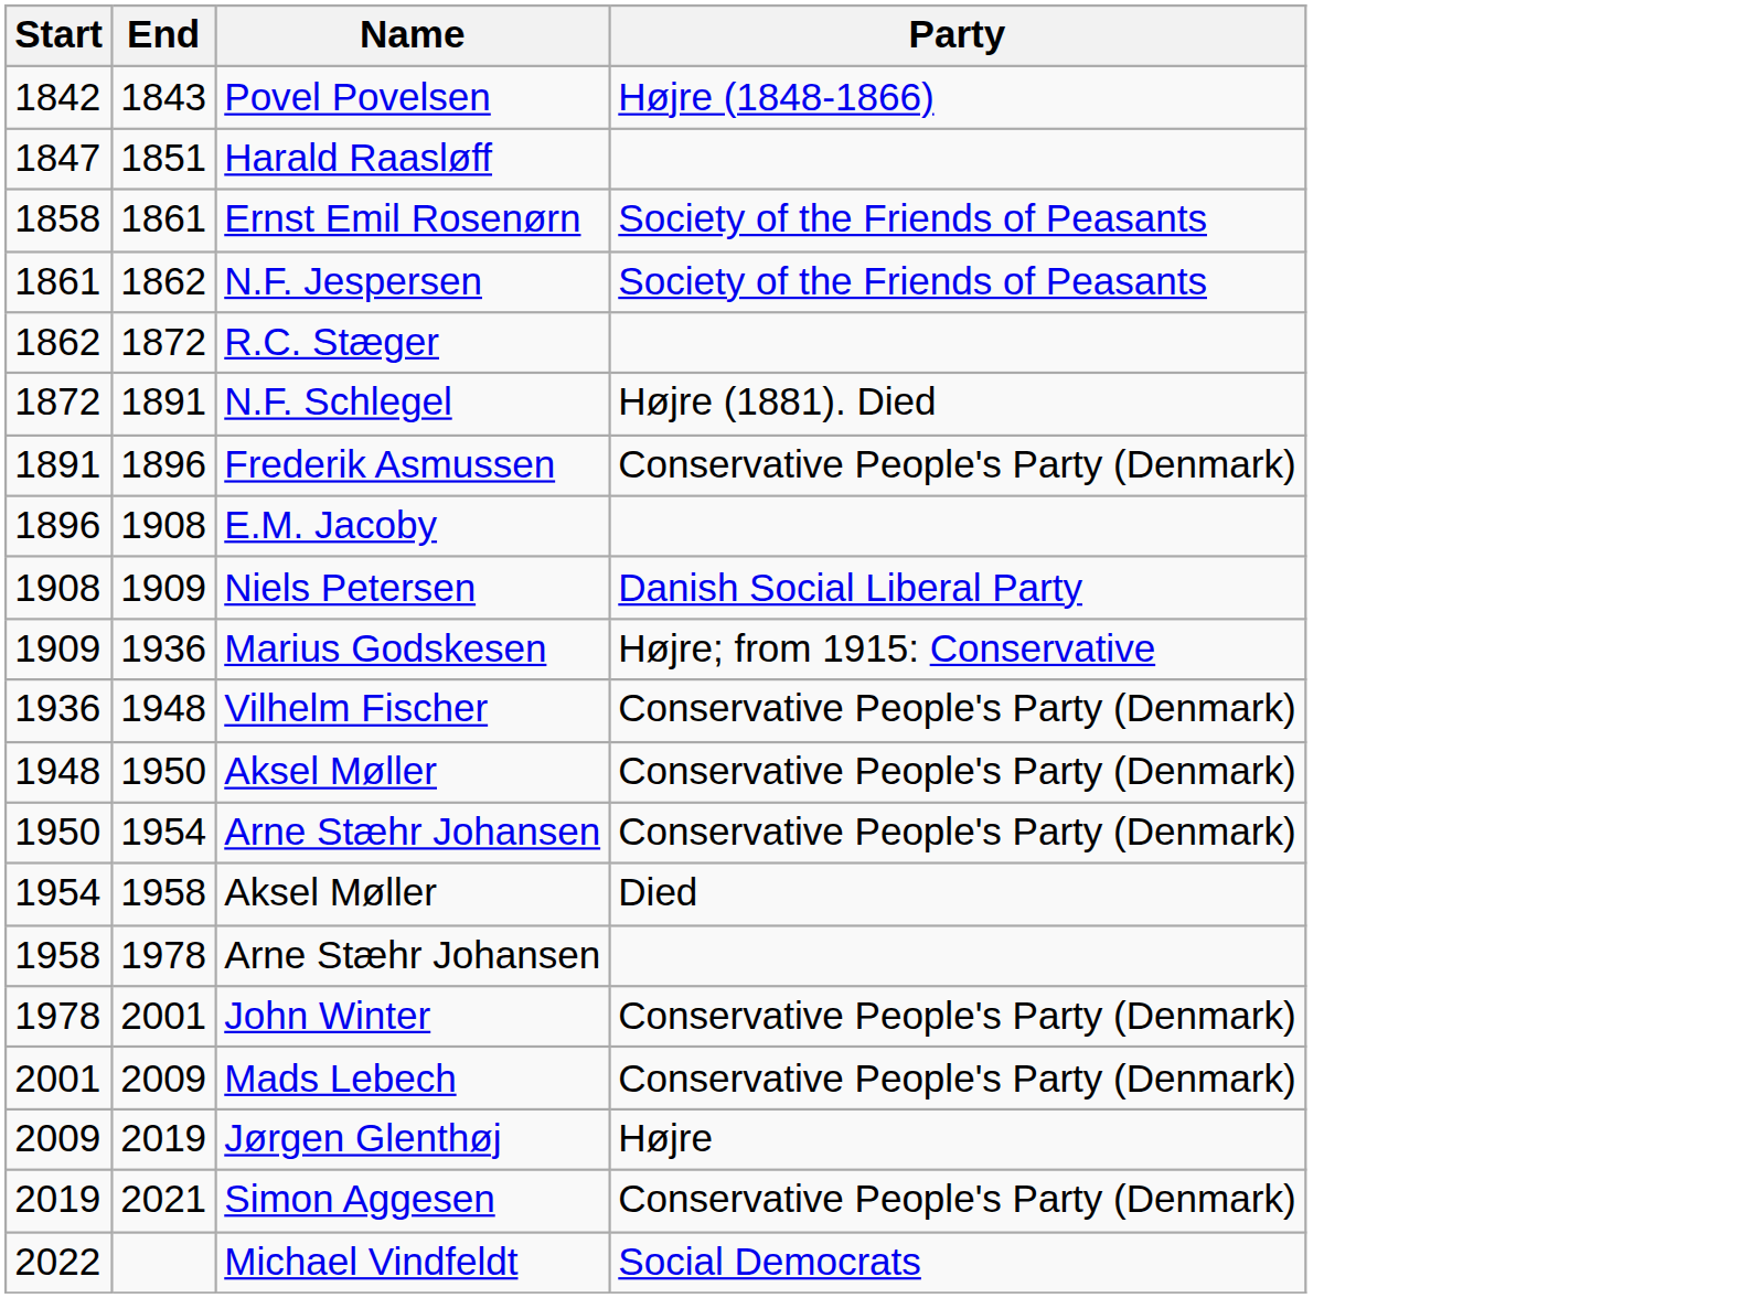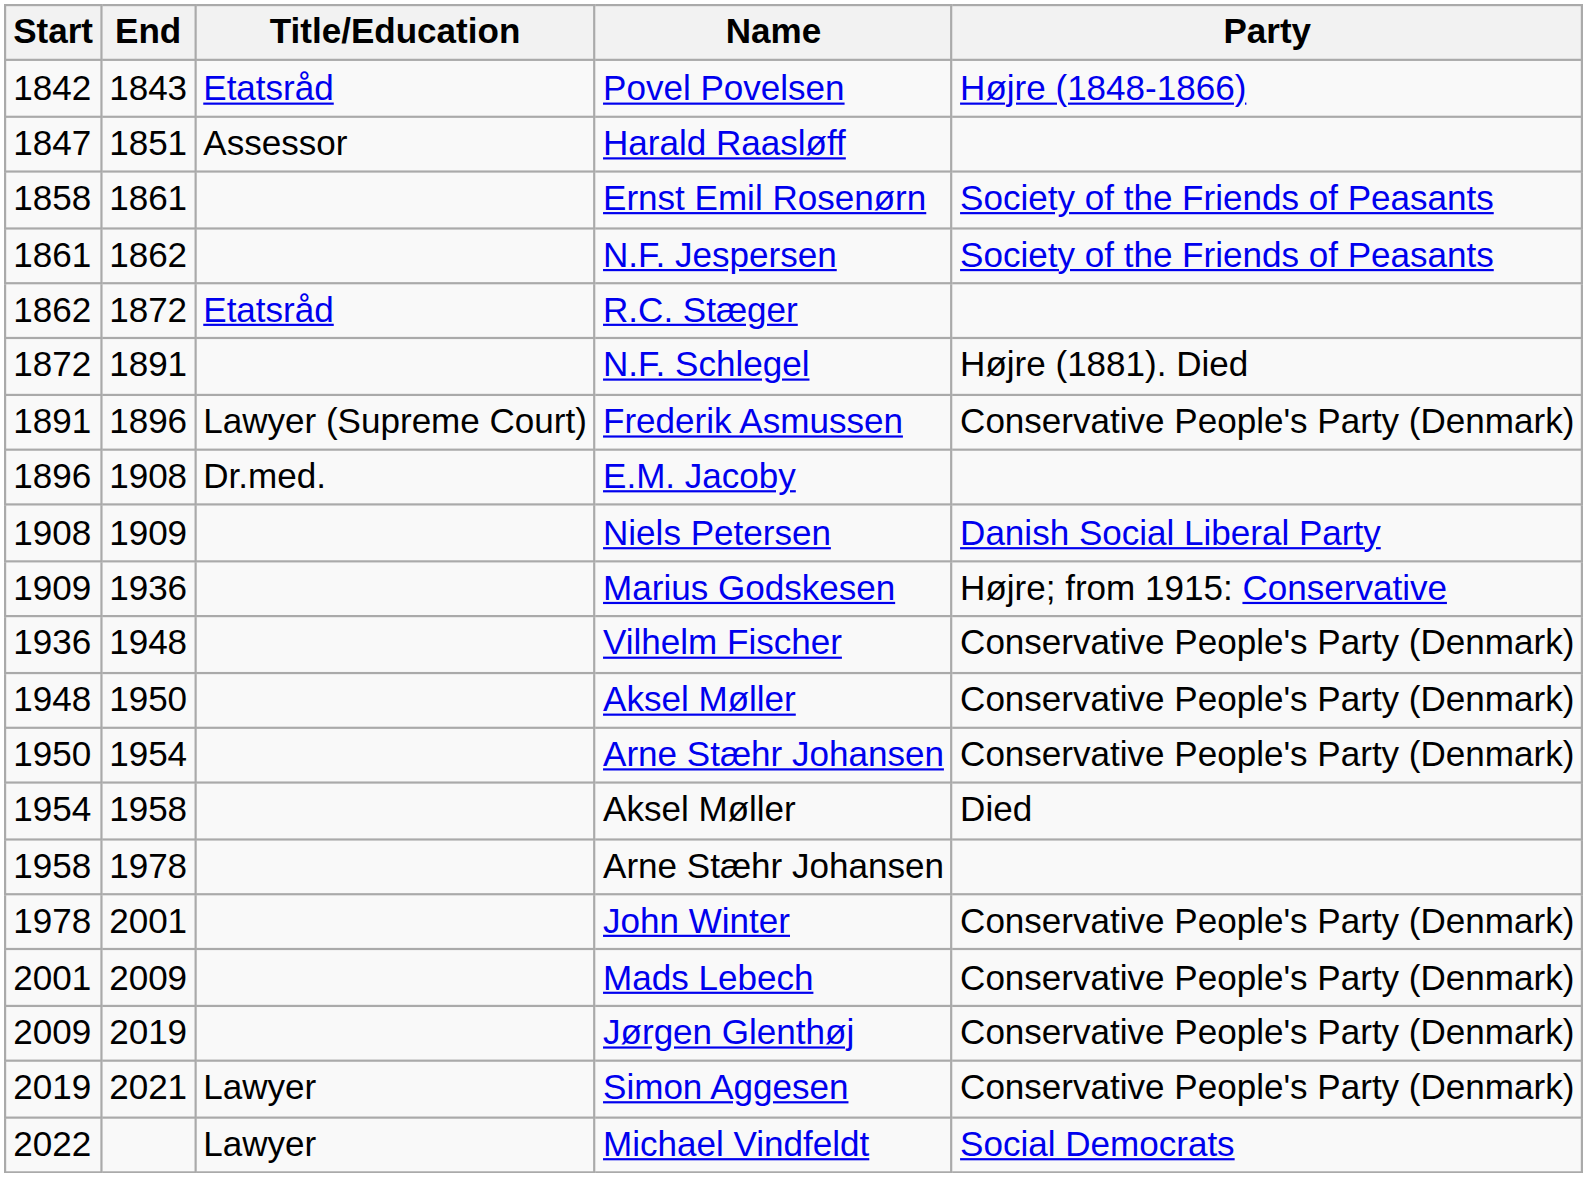+ column: Title/Education | Etatsråd | Assessor | Etatsråd | Lawyer (Supreme Court) | Dr.med. | Lawyer | Lawyer
Jørgen Glenthøj | Party: Højre -> Conservative People's Party (Denmark)
